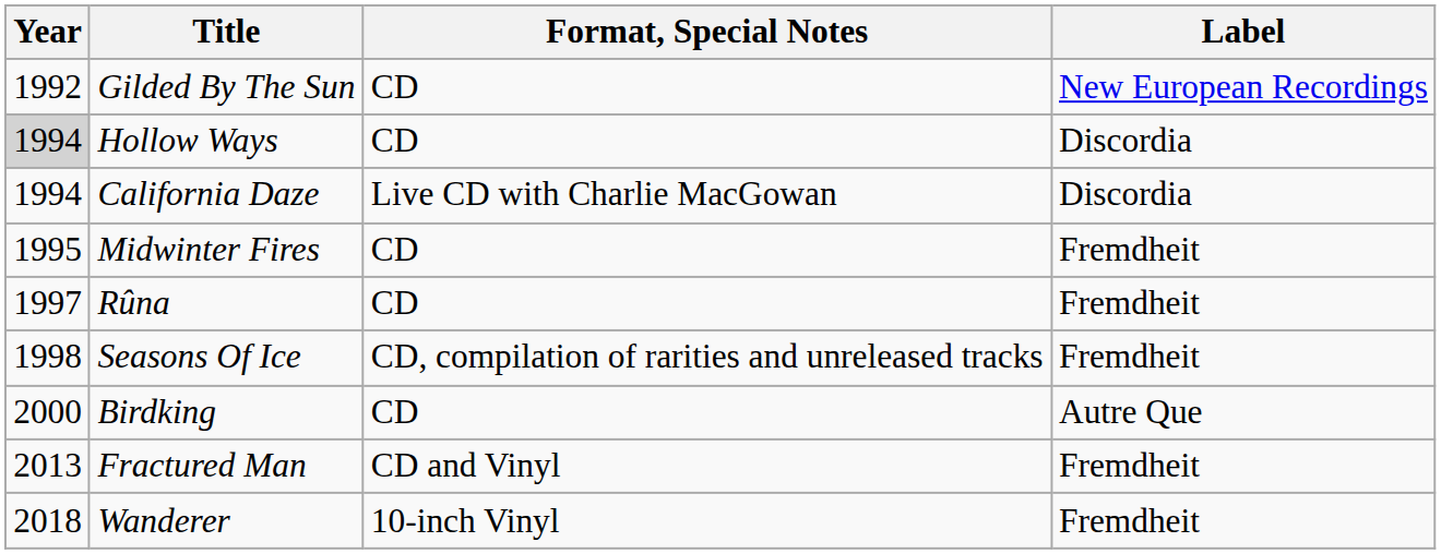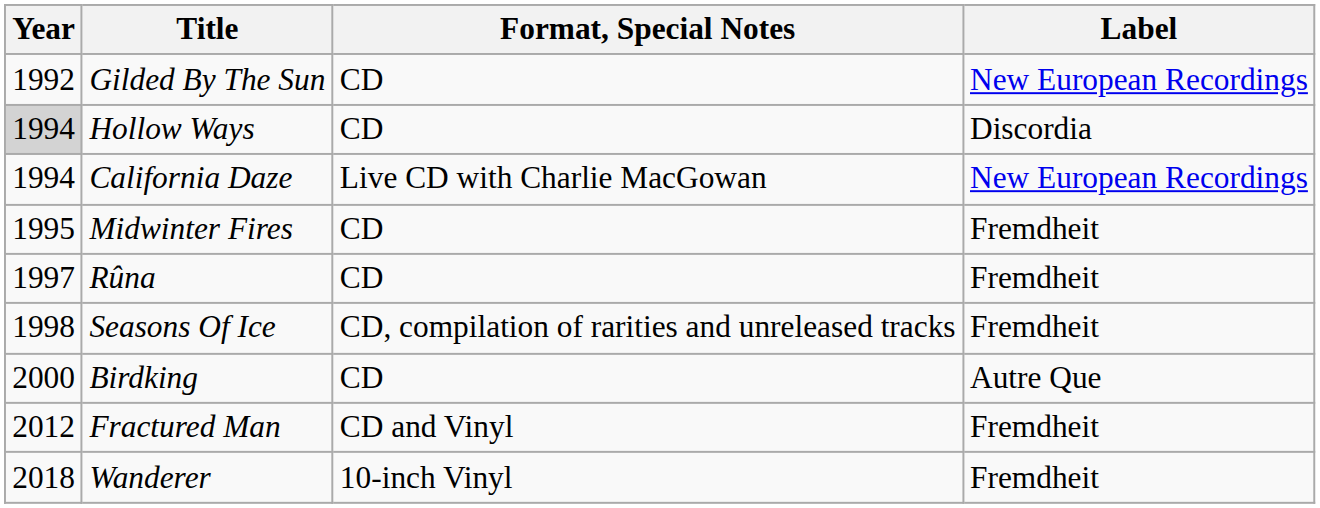California Daze | Label: Discordia -> New European Recordings
Fractured Man | Year: 2013 -> 2012
